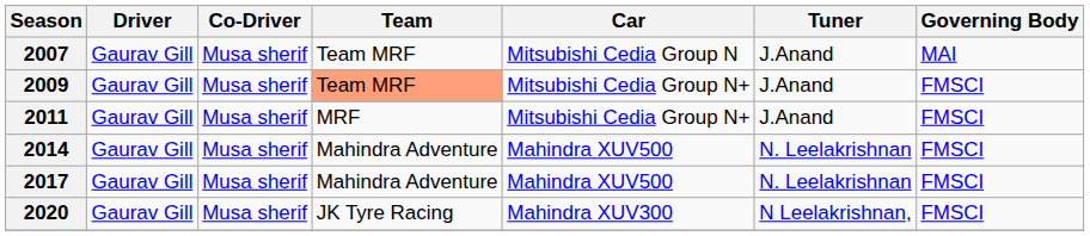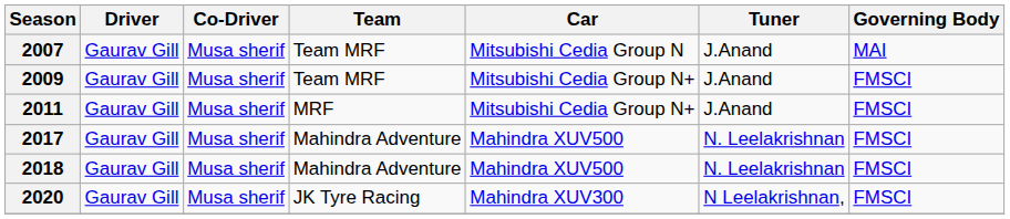2009 | Team: lightsalmon background -> no background
- row: 2014 | Gaurav Gill | Musa sherif | Mahindra Adventure | Mahindra XUV500 | N. Leelakrishnan | FMSCI
+ row: 2018 | Gaurav Gill | Musa sherif | Mahindra Adventure | Mahindra XUV500 | N. Leelakrishnan | FMSCI
